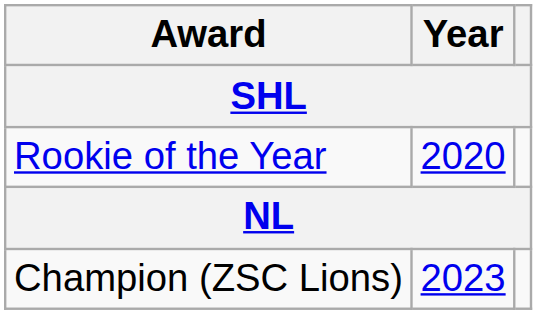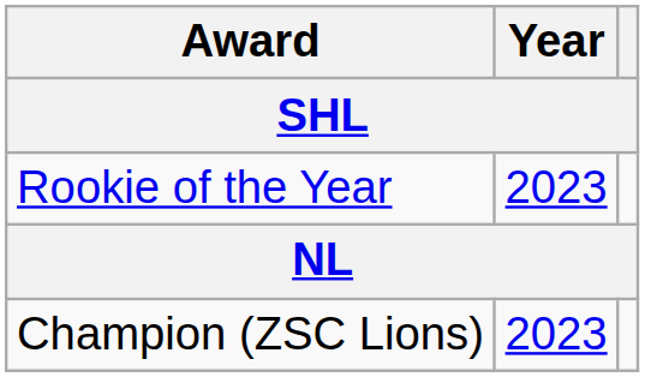Rookie of the Year | Year: 2020 -> 2023
